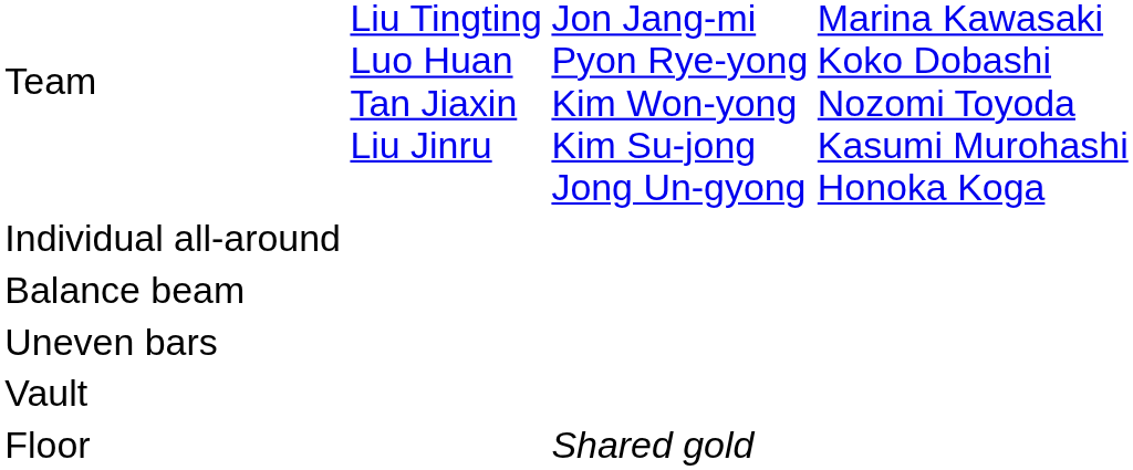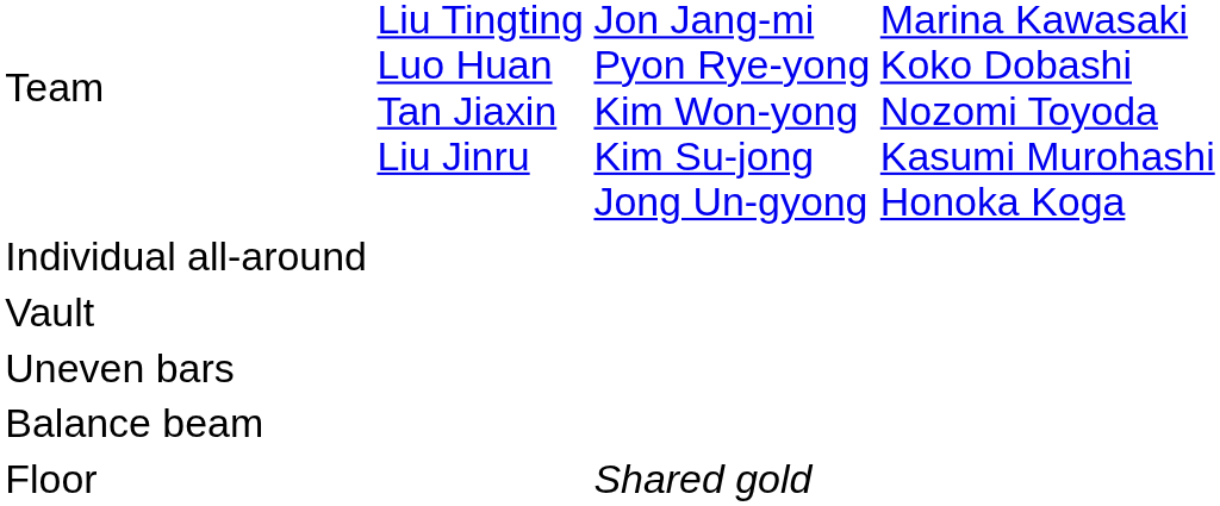rows swapped: Vault <-> Balance beam
